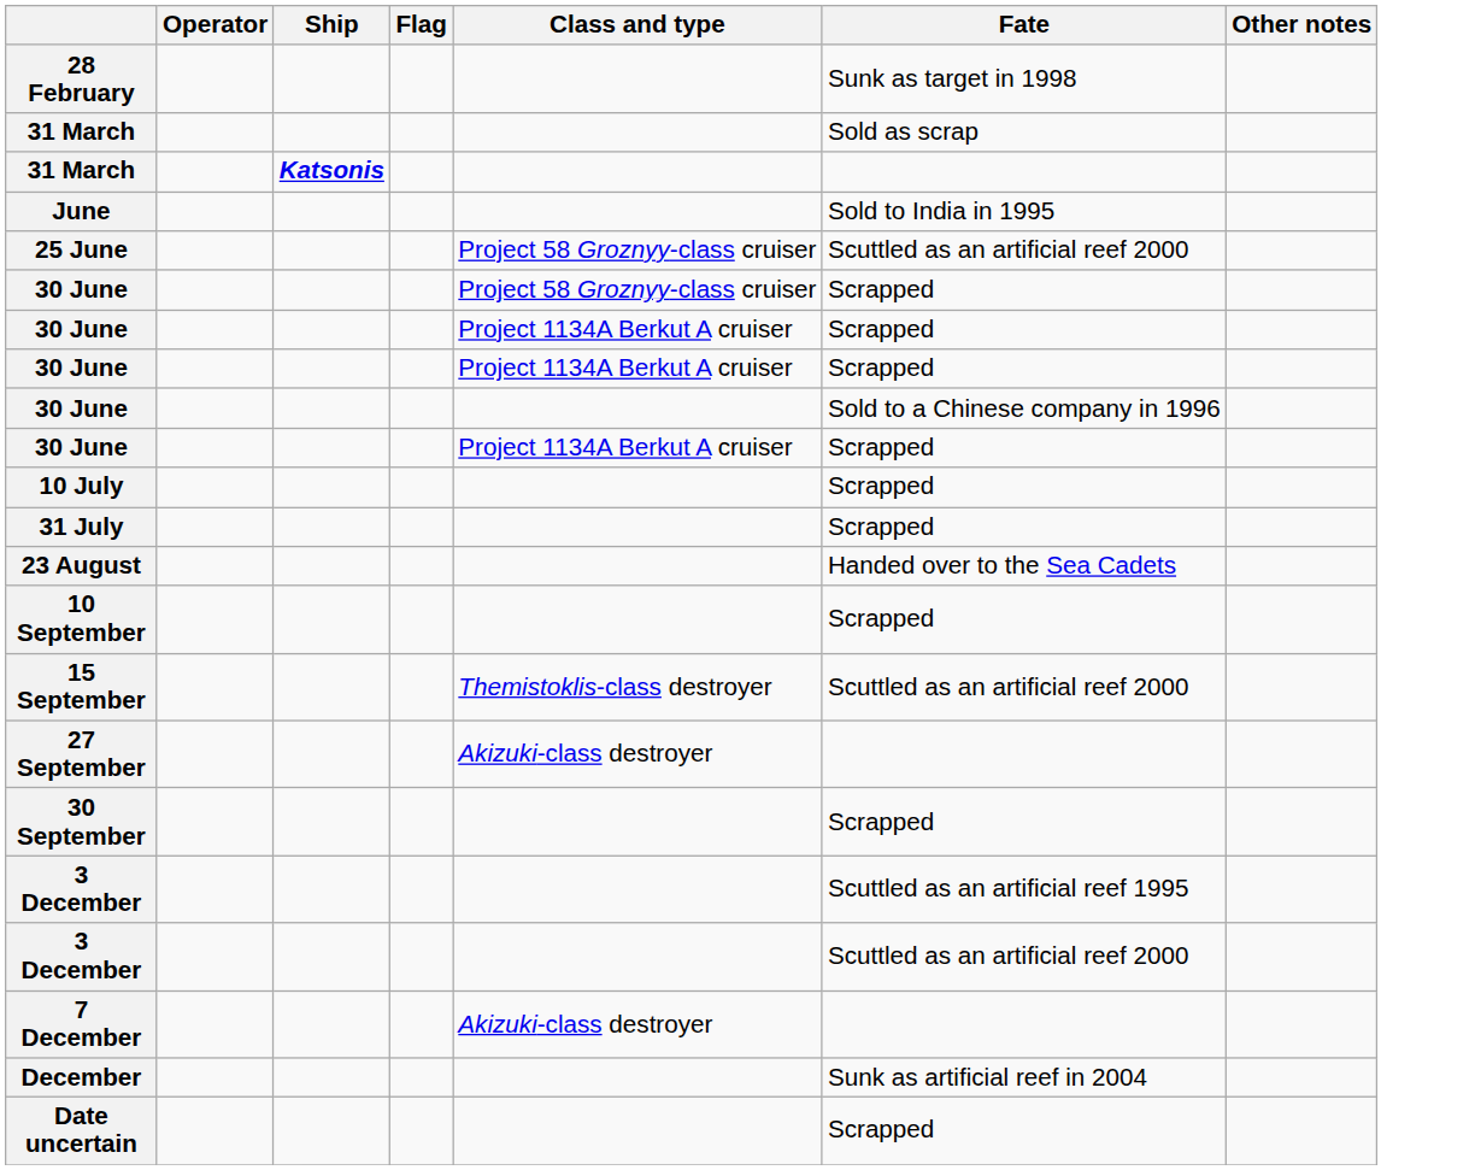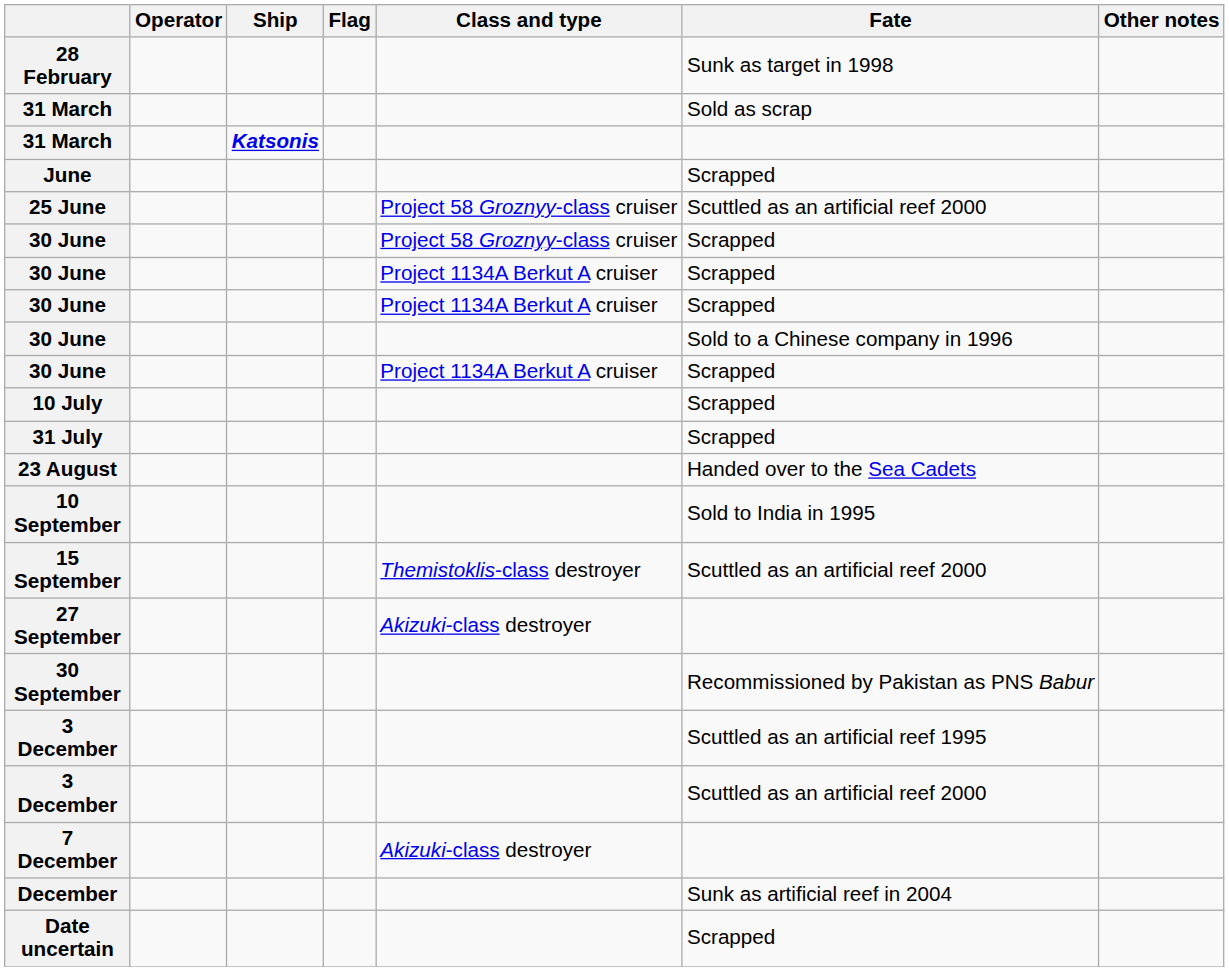June | Fate: Sold to India in 1995 -> Scrapped
10 September | Fate: Scrapped -> Sold to India in 1995
30 September | Fate: Scrapped -> Recommissioned by Pakistan as PNS Babur
